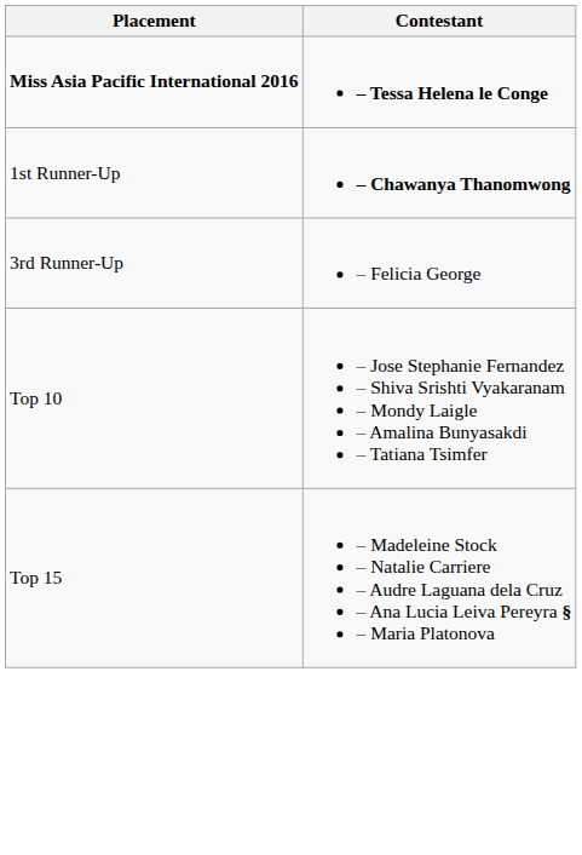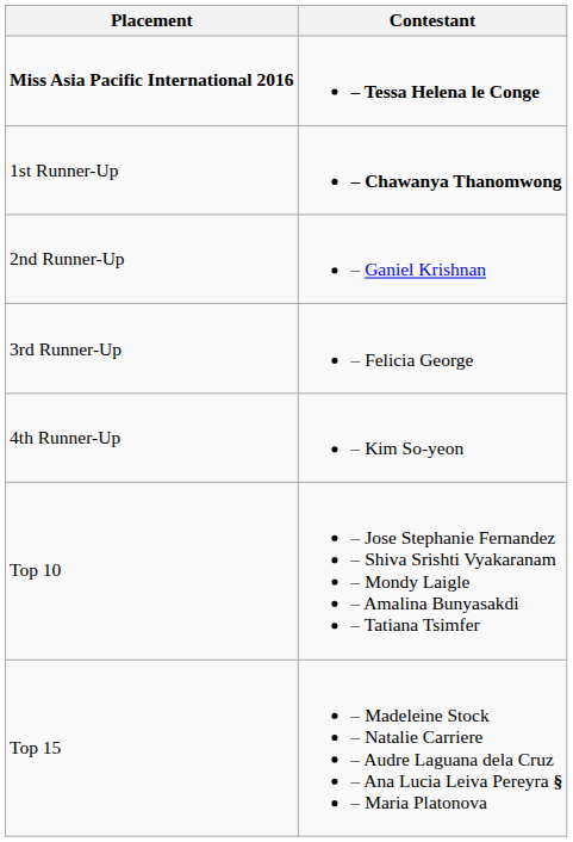+ row: 2nd Runner-Up | – Ganiel Krishnan
+ row: 4th Runner-Up | – Kim So-yeon
